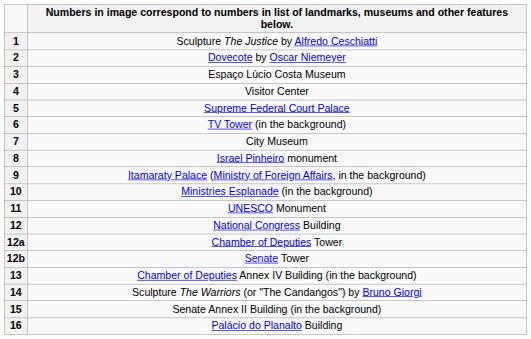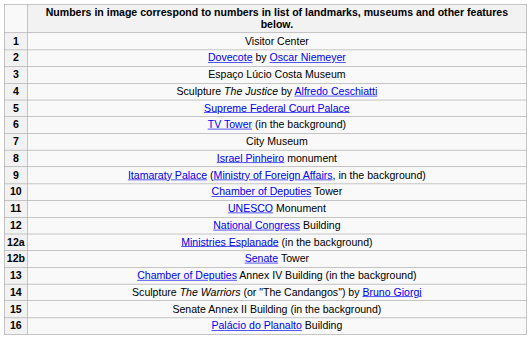1 | column 2: Sculpture The Justice by Alfredo Ceschiatti -> Visitor Center
4 | column 2: Visitor Center -> Sculpture The Justice by Alfredo Ceschiatti
10 | column 2: Ministries Esplanade (in the background) -> Chamber of Deputies Tower
12a | column 2: Chamber of Deputies Tower -> Ministries Esplanade (in the background)
